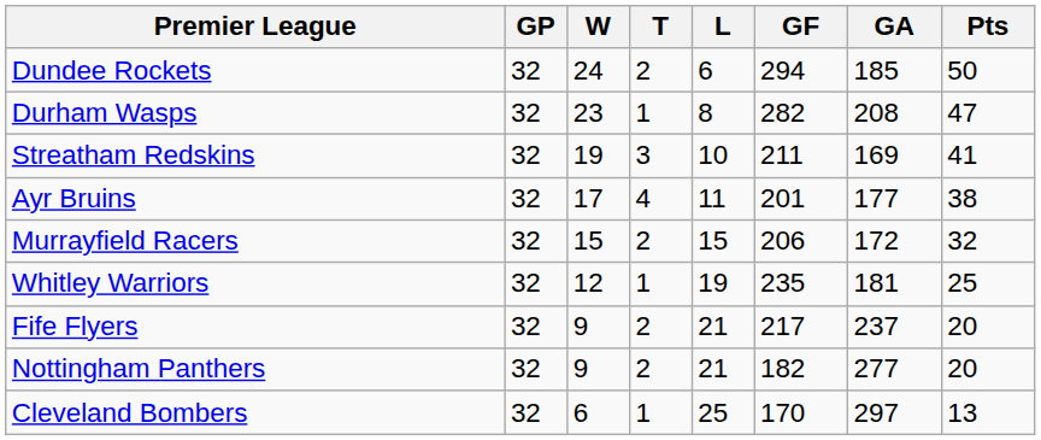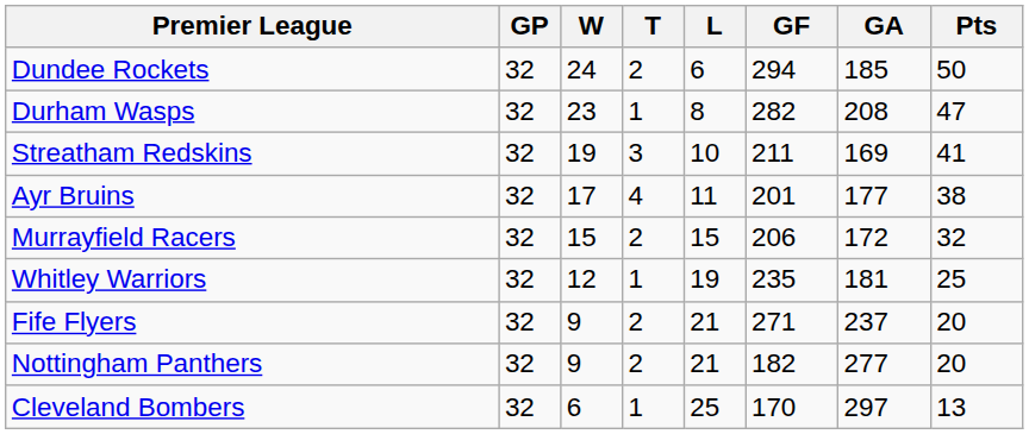Fife Flyers | GF: 217 -> 271
